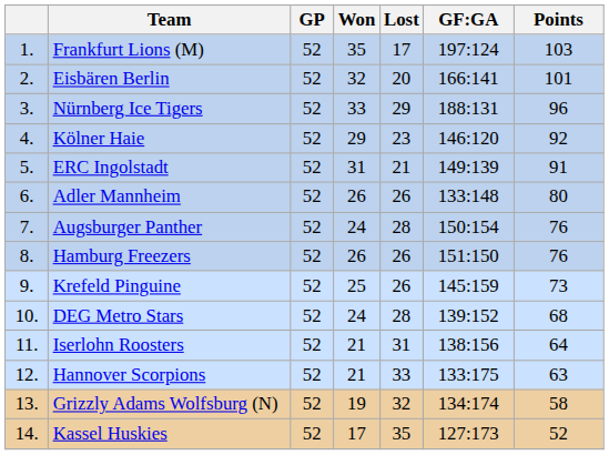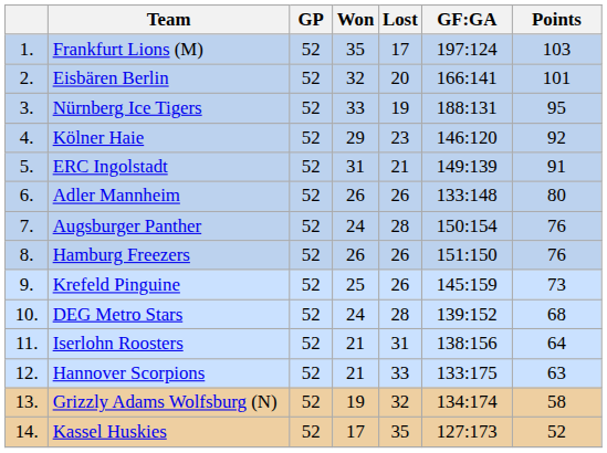Nürnberg Ice Tigers | Lost: 29 -> 19
Nürnberg Ice Tigers | Points: 96 -> 95
